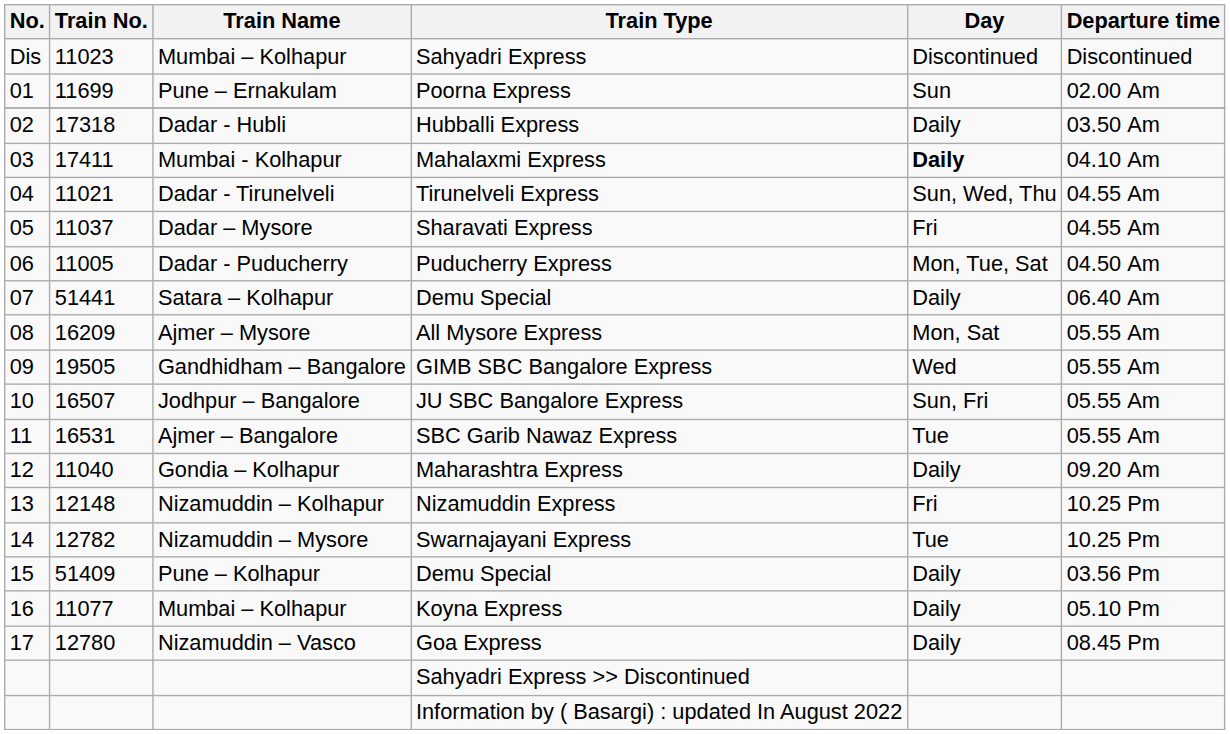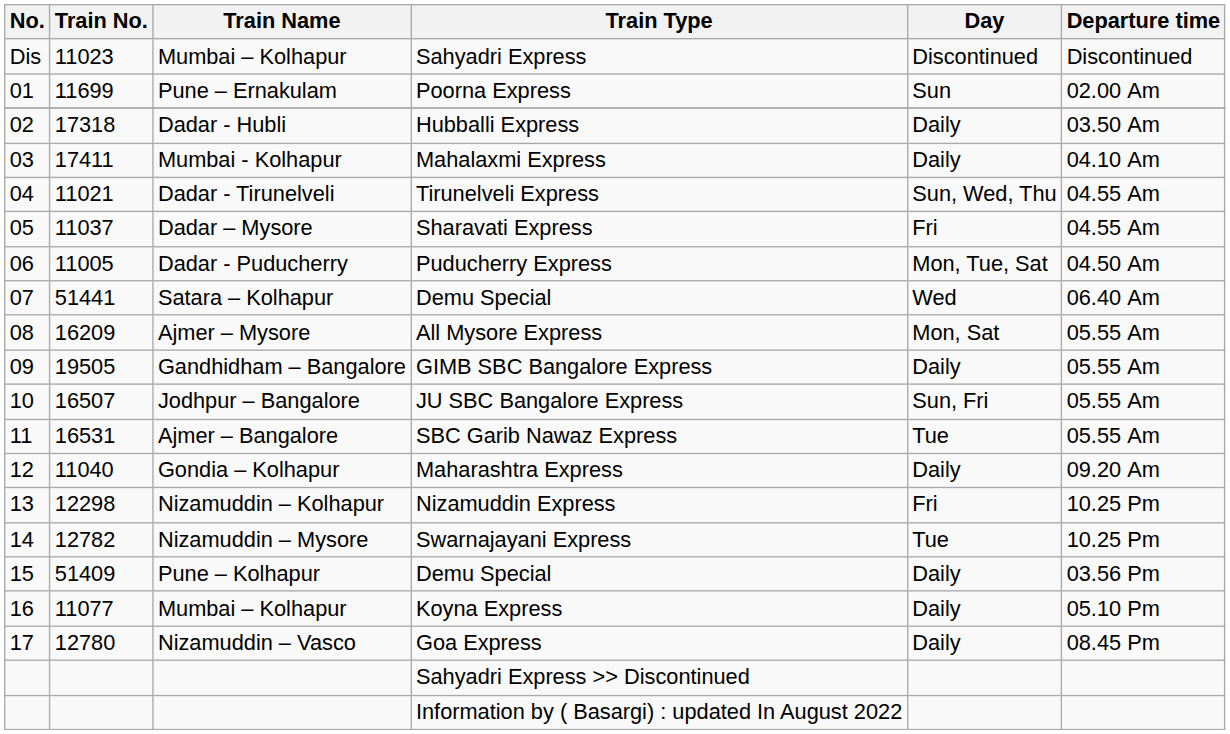Mahalaxmi Express | Day: bold -> normal
Satara – Kolhapur / Demu Special | Day: Daily -> Wed
GIMB SBC Bangalore Express | Day: Wed -> Daily
Nizamuddin Express | Train No.: 12148 -> 12298
